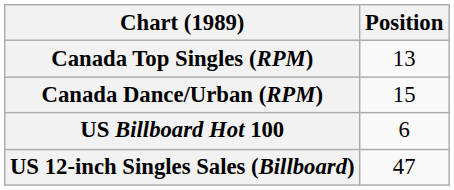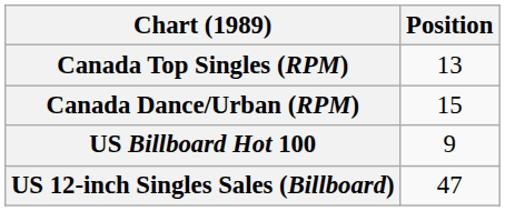US Billboard Hot 100 | Position: 6 -> 9
